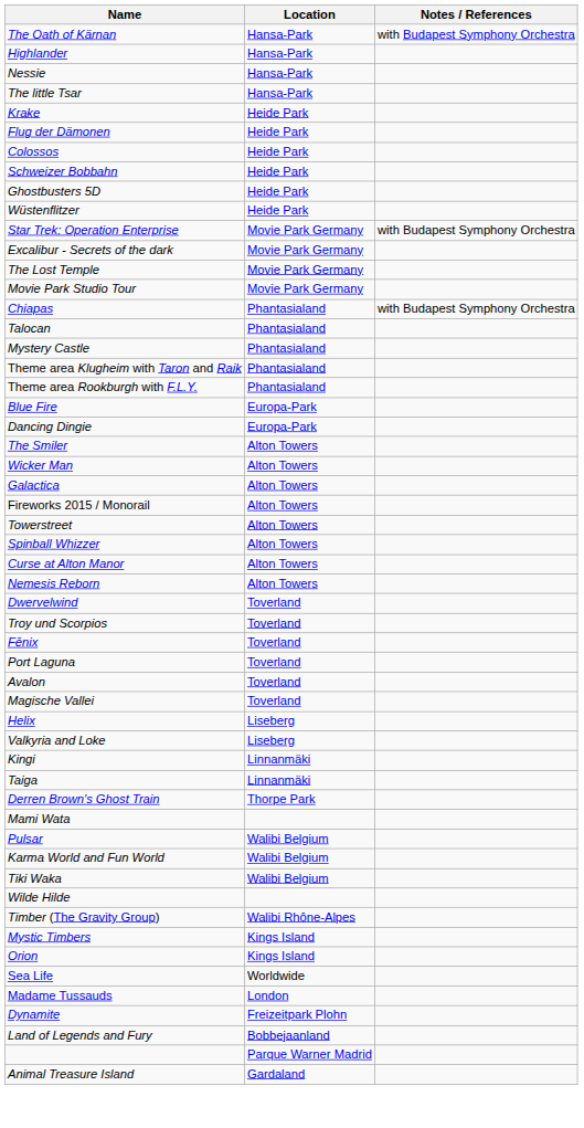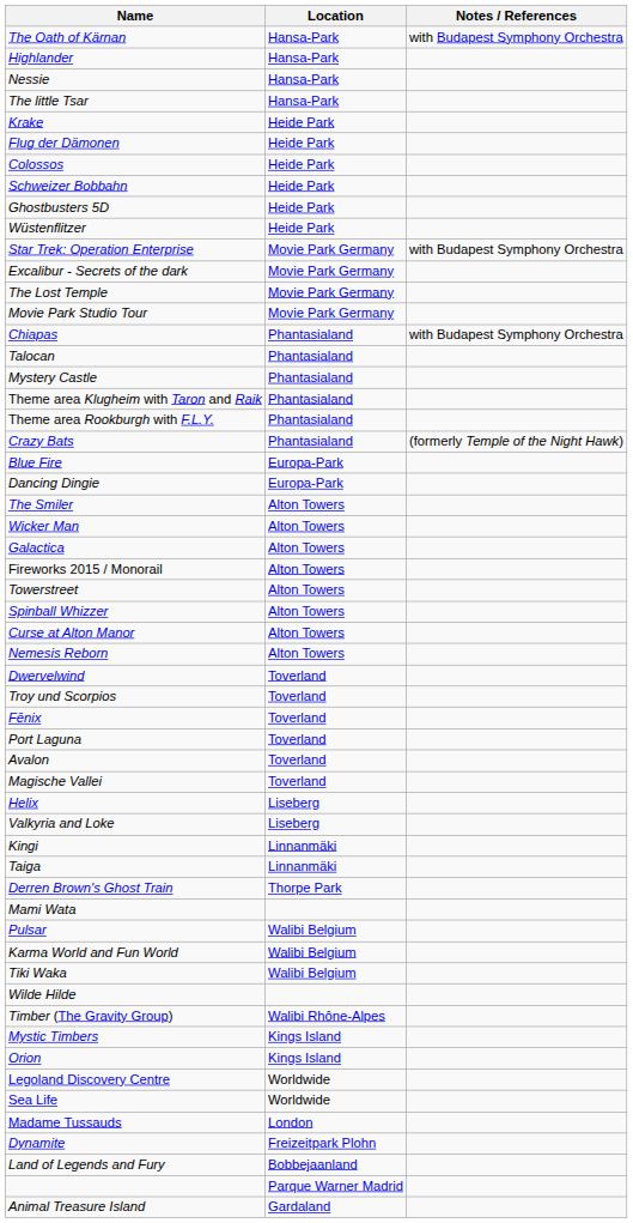+ row: Crazy Bats | Phantasialand | (formerly Temple of the Night Hawk)
+ row: Legoland Discovery Centre | Worldwide
